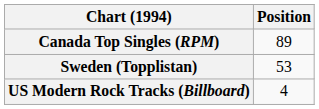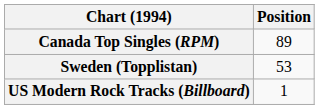US Modern Rock Tracks (Billboard) | Position: 4 -> 1
